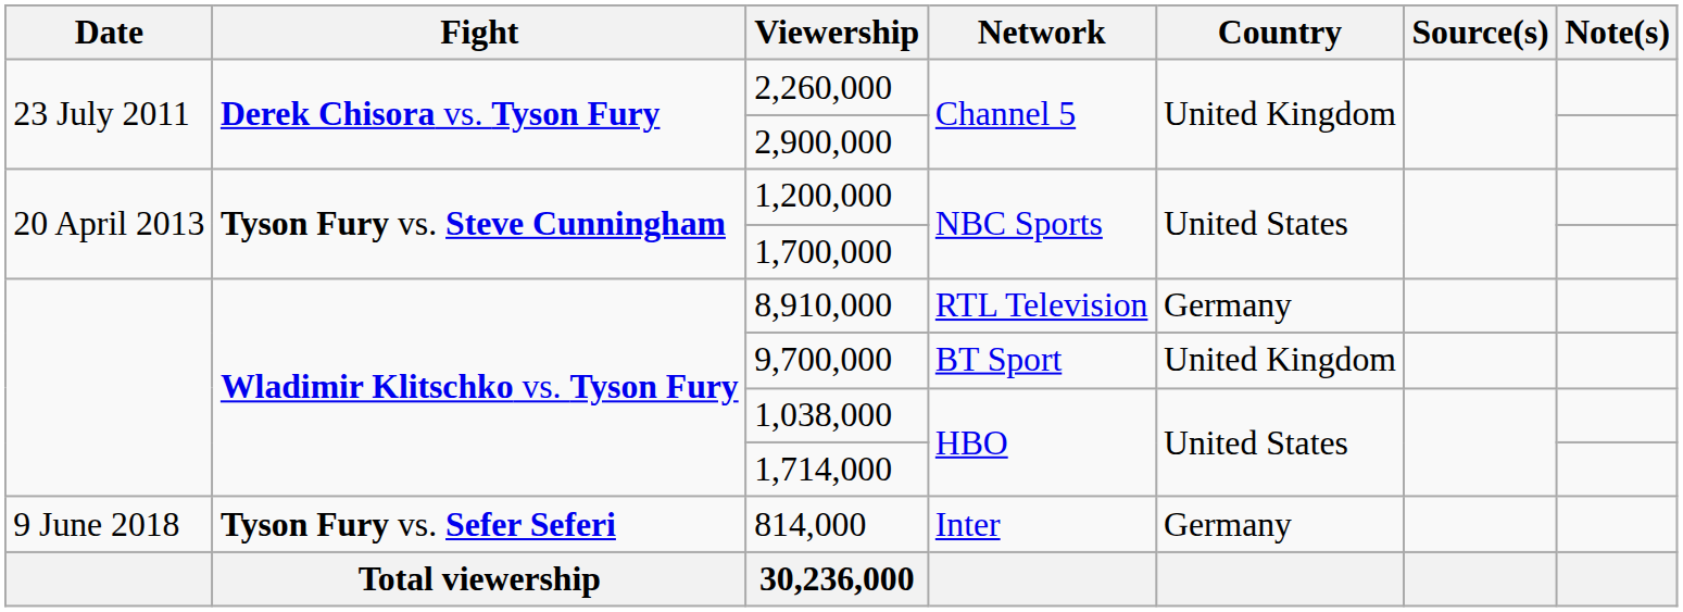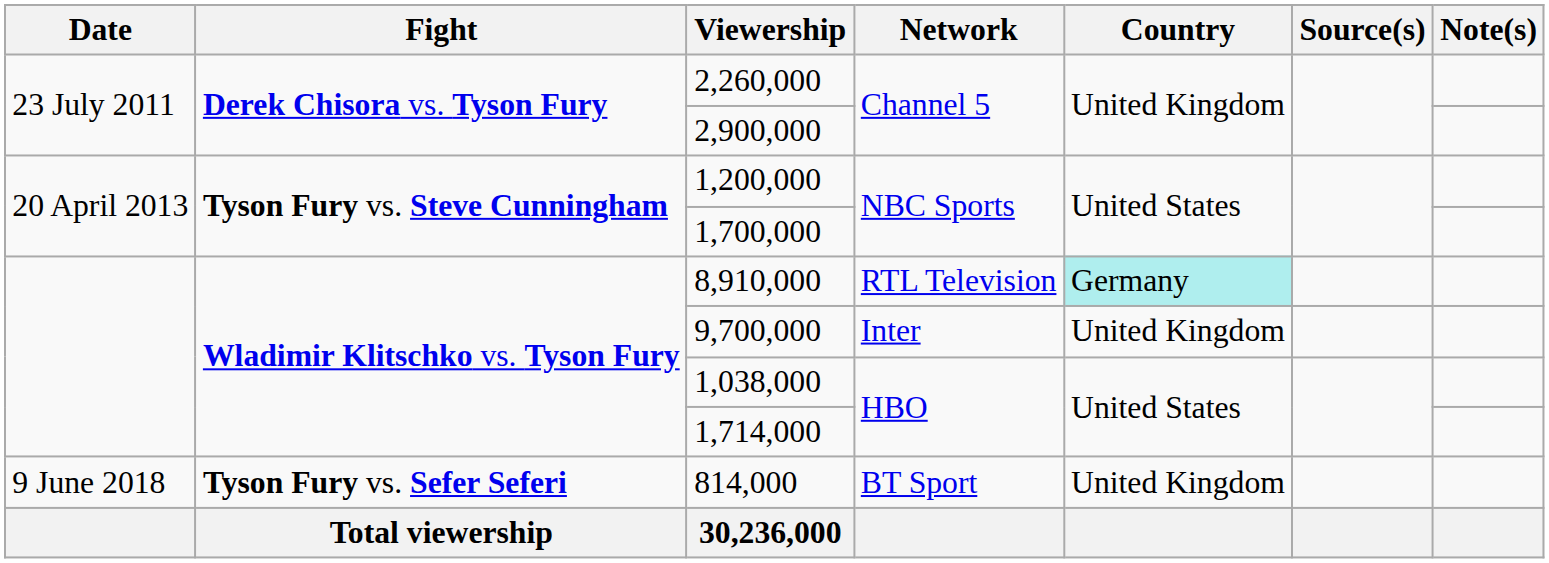8,910,000 | Country: no background -> paleturquoise background
9,700,000 | Network: BT Sport -> Inter
814,000 | Network: Inter -> BT Sport
814,000 | Country: Germany -> United Kingdom
